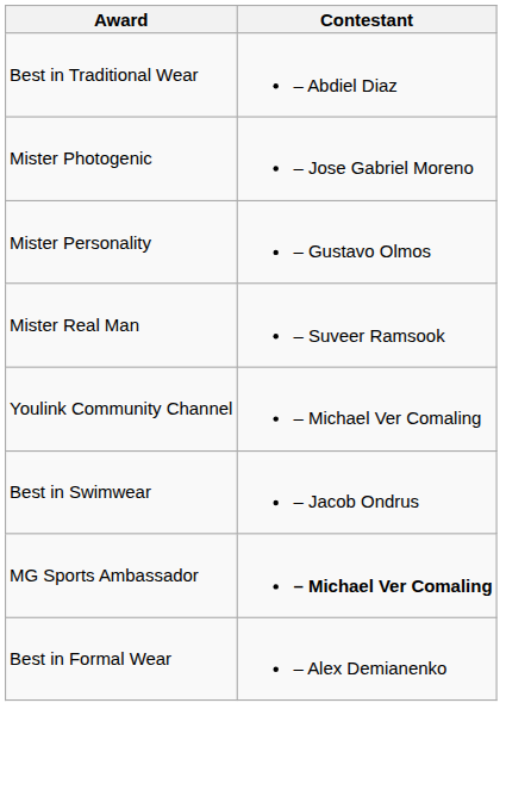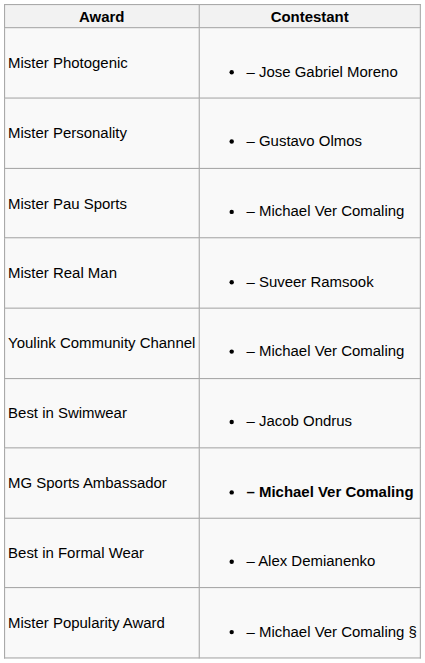- row: Best in Traditional Wear | – Abdiel Diaz
+ row: Mister Pau Sports | – Michael Ver Comaling
+ row: Mister Popularity Award | – Michael Ver Comaling §
